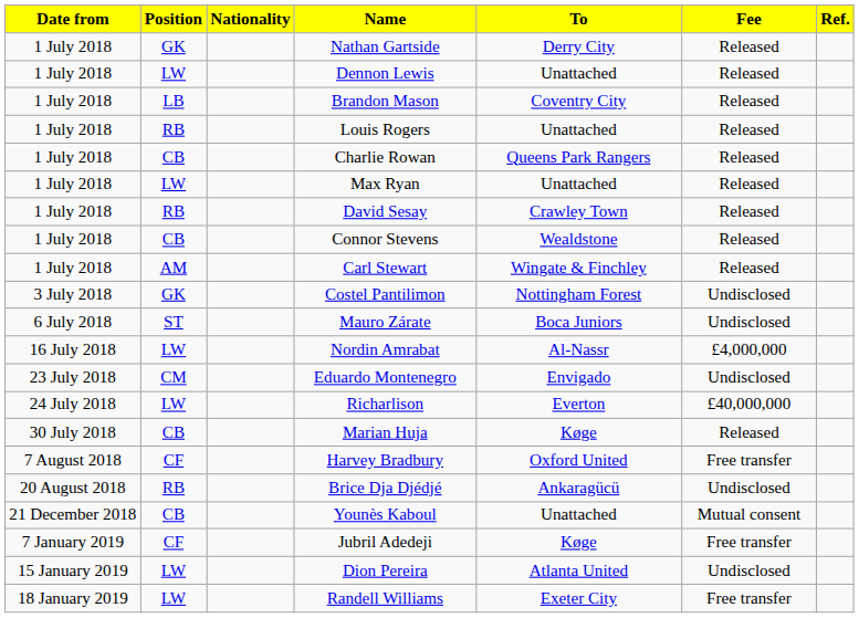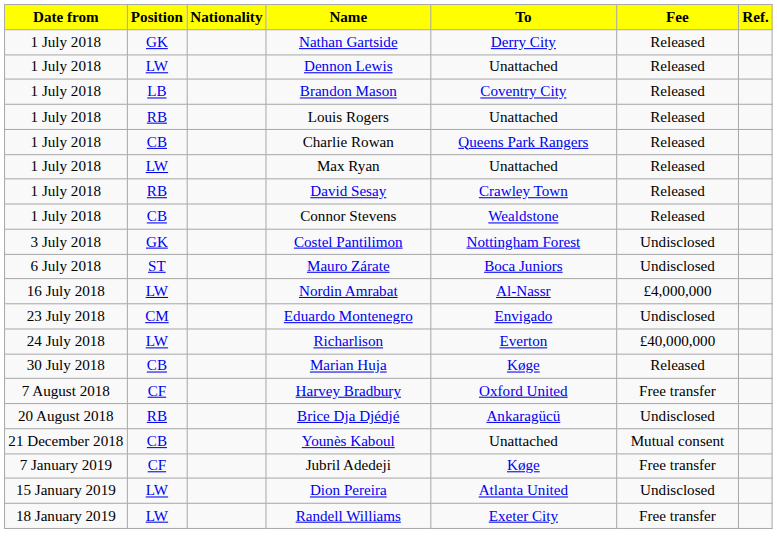- row: 1 July 2018 | AM | Carl Stewart | Wingate & Finchley | Released
